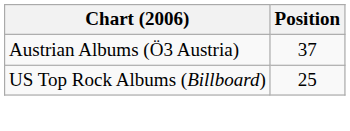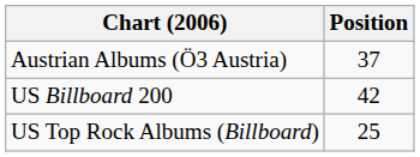+ row: US Billboard 200 | 42
